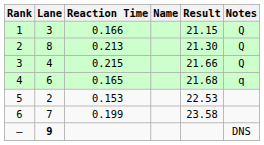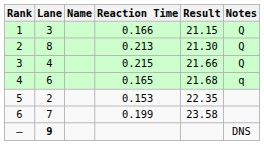columns swapped: Name <-> Reaction Time
5 | Result: 22.53 -> 22.35
